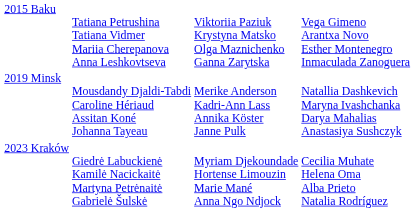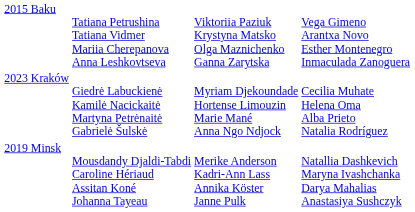rows swapped: 2019 Minsk <-> 2023 Kraków
